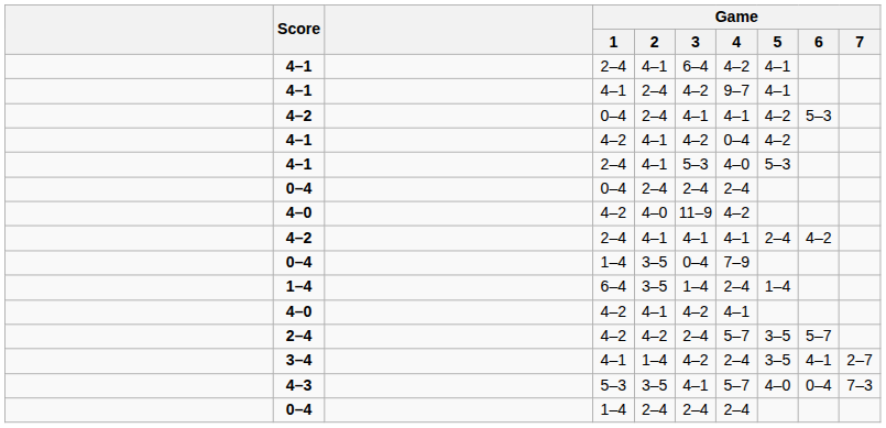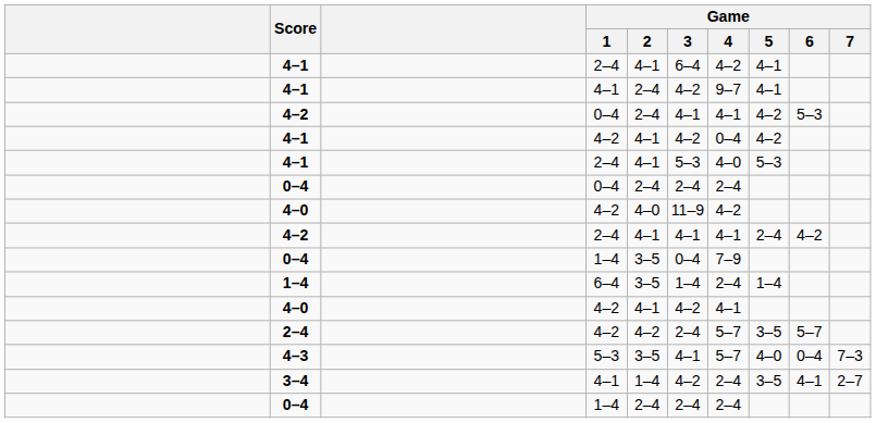rows swapped: 4–3 <-> 3–4
